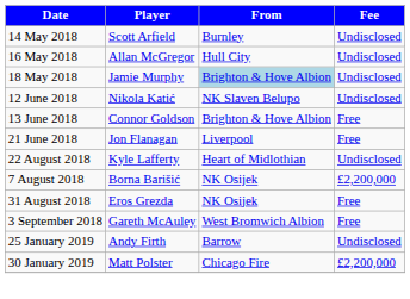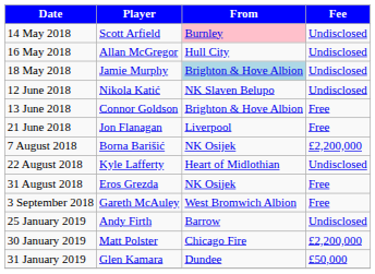14 May 2018 | From: no background -> pink background
rows swapped: 7 August 2018 <-> 22 August 2018
+ row: 31 January 2019 | Glen Kamara | Dundee | £50,000
